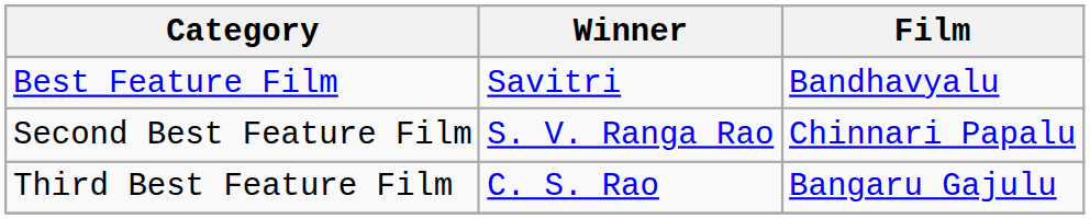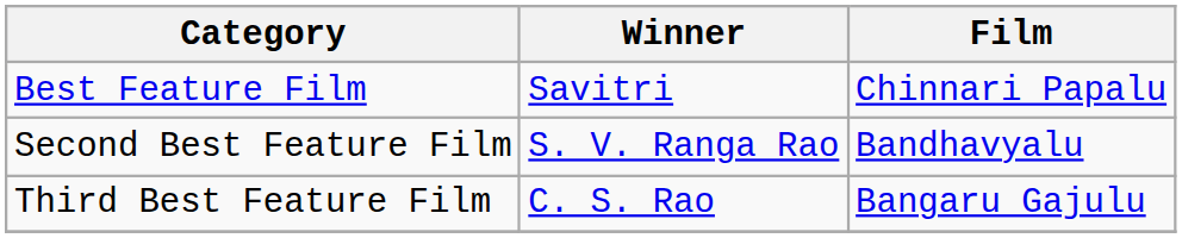Best Feature Film | Film: Bandhavyalu -> Chinnari Papalu
Second Best Feature Film | Film: Chinnari Papalu -> Bandhavyalu
